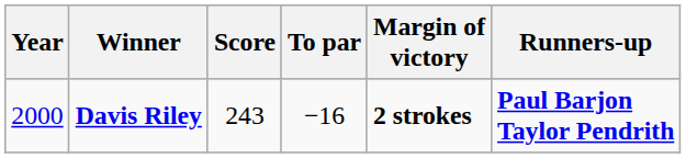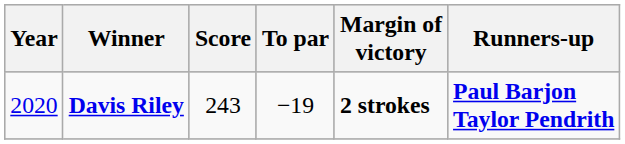Davis Riley | Year: 2000 -> 2020
Davis Riley | To par: −16 -> −19
